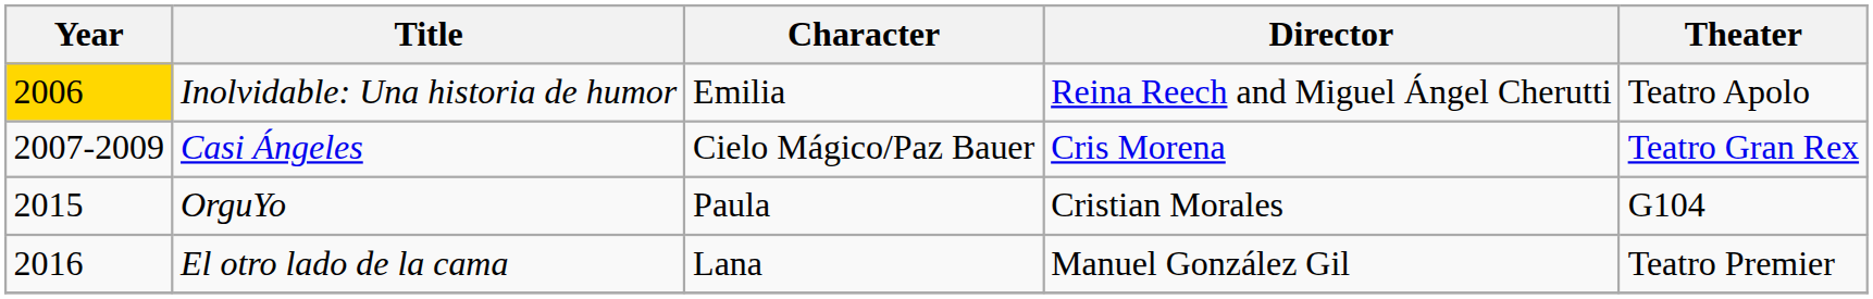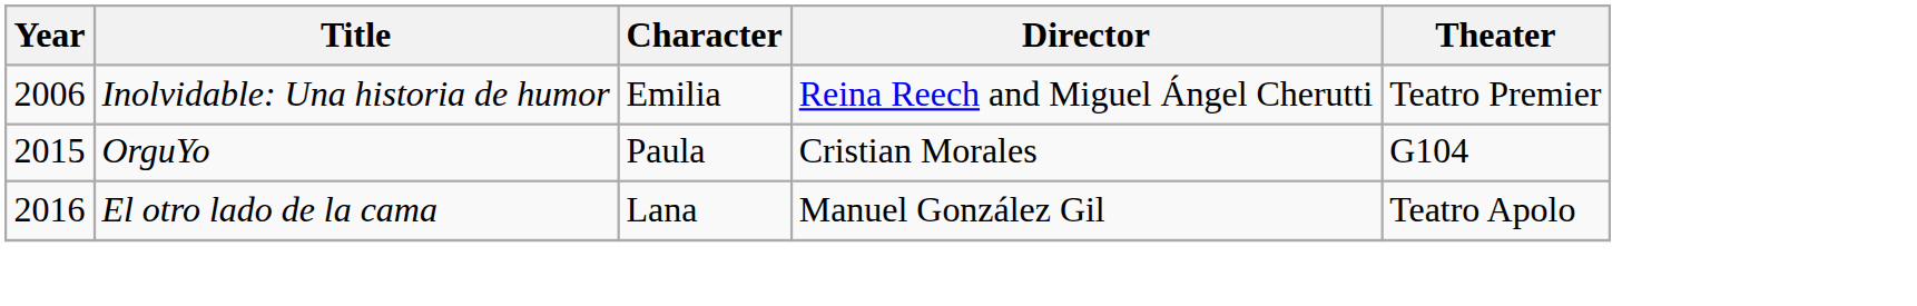Inolvidable: Una historia de humor | Year: gold background -> no background
Inolvidable: Una historia de humor | Theater: Teatro Apolo -> Teatro Premier
- row: 2007-2009 | Casi Ángeles | Cielo Mágico/Paz Bauer | Cris Morena | Teatro Gran Rex
El otro lado de la cama | Theater: Teatro Premier -> Teatro Apolo
